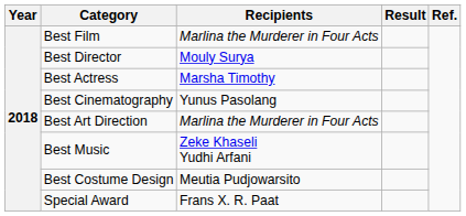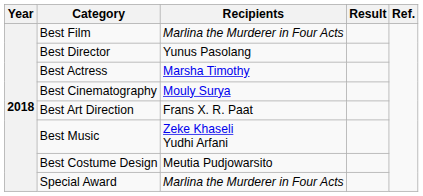Best Director | Recipients: Mouly Surya -> Yunus Pasolang
Best Cinematography | Recipients: Yunus Pasolang -> Mouly Surya
Best Art Direction | Recipients: Marlina the Murderer in Four Acts -> Frans X. R. Paat
Special Award | Recipients: Frans X. R. Paat -> Marlina the Murderer in Four Acts
